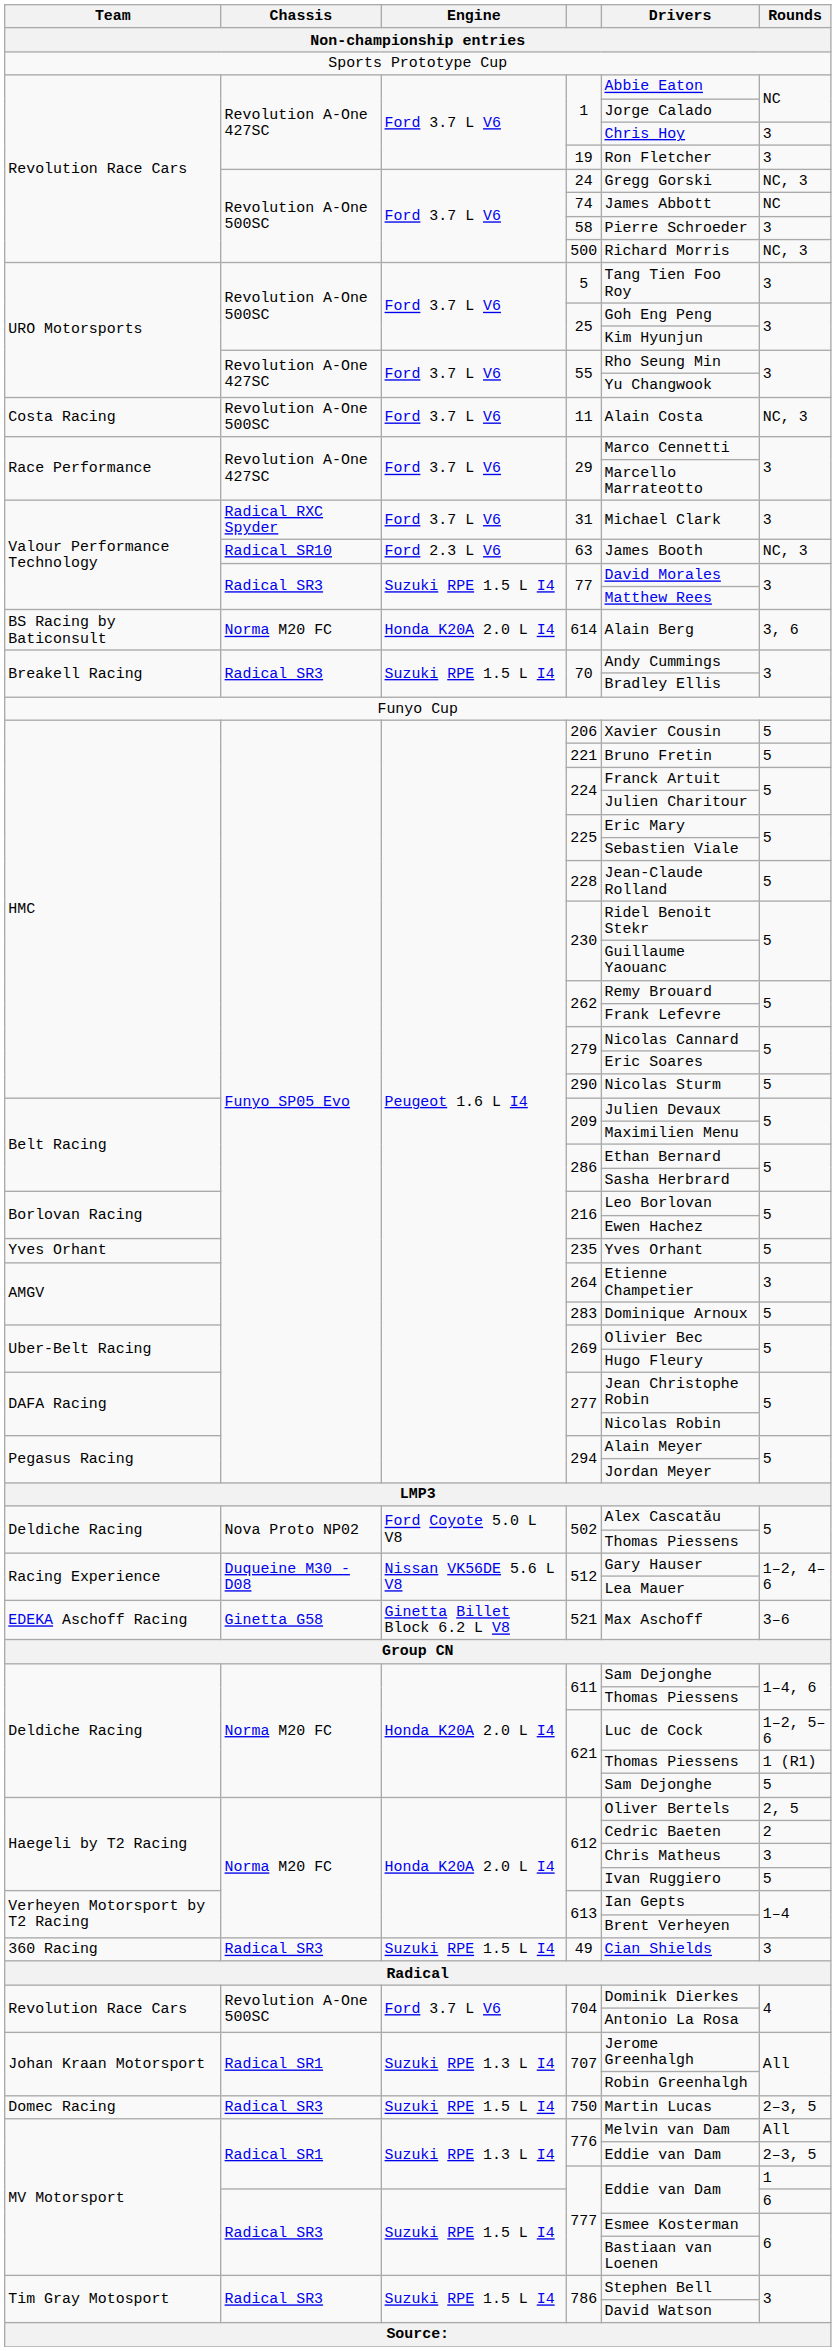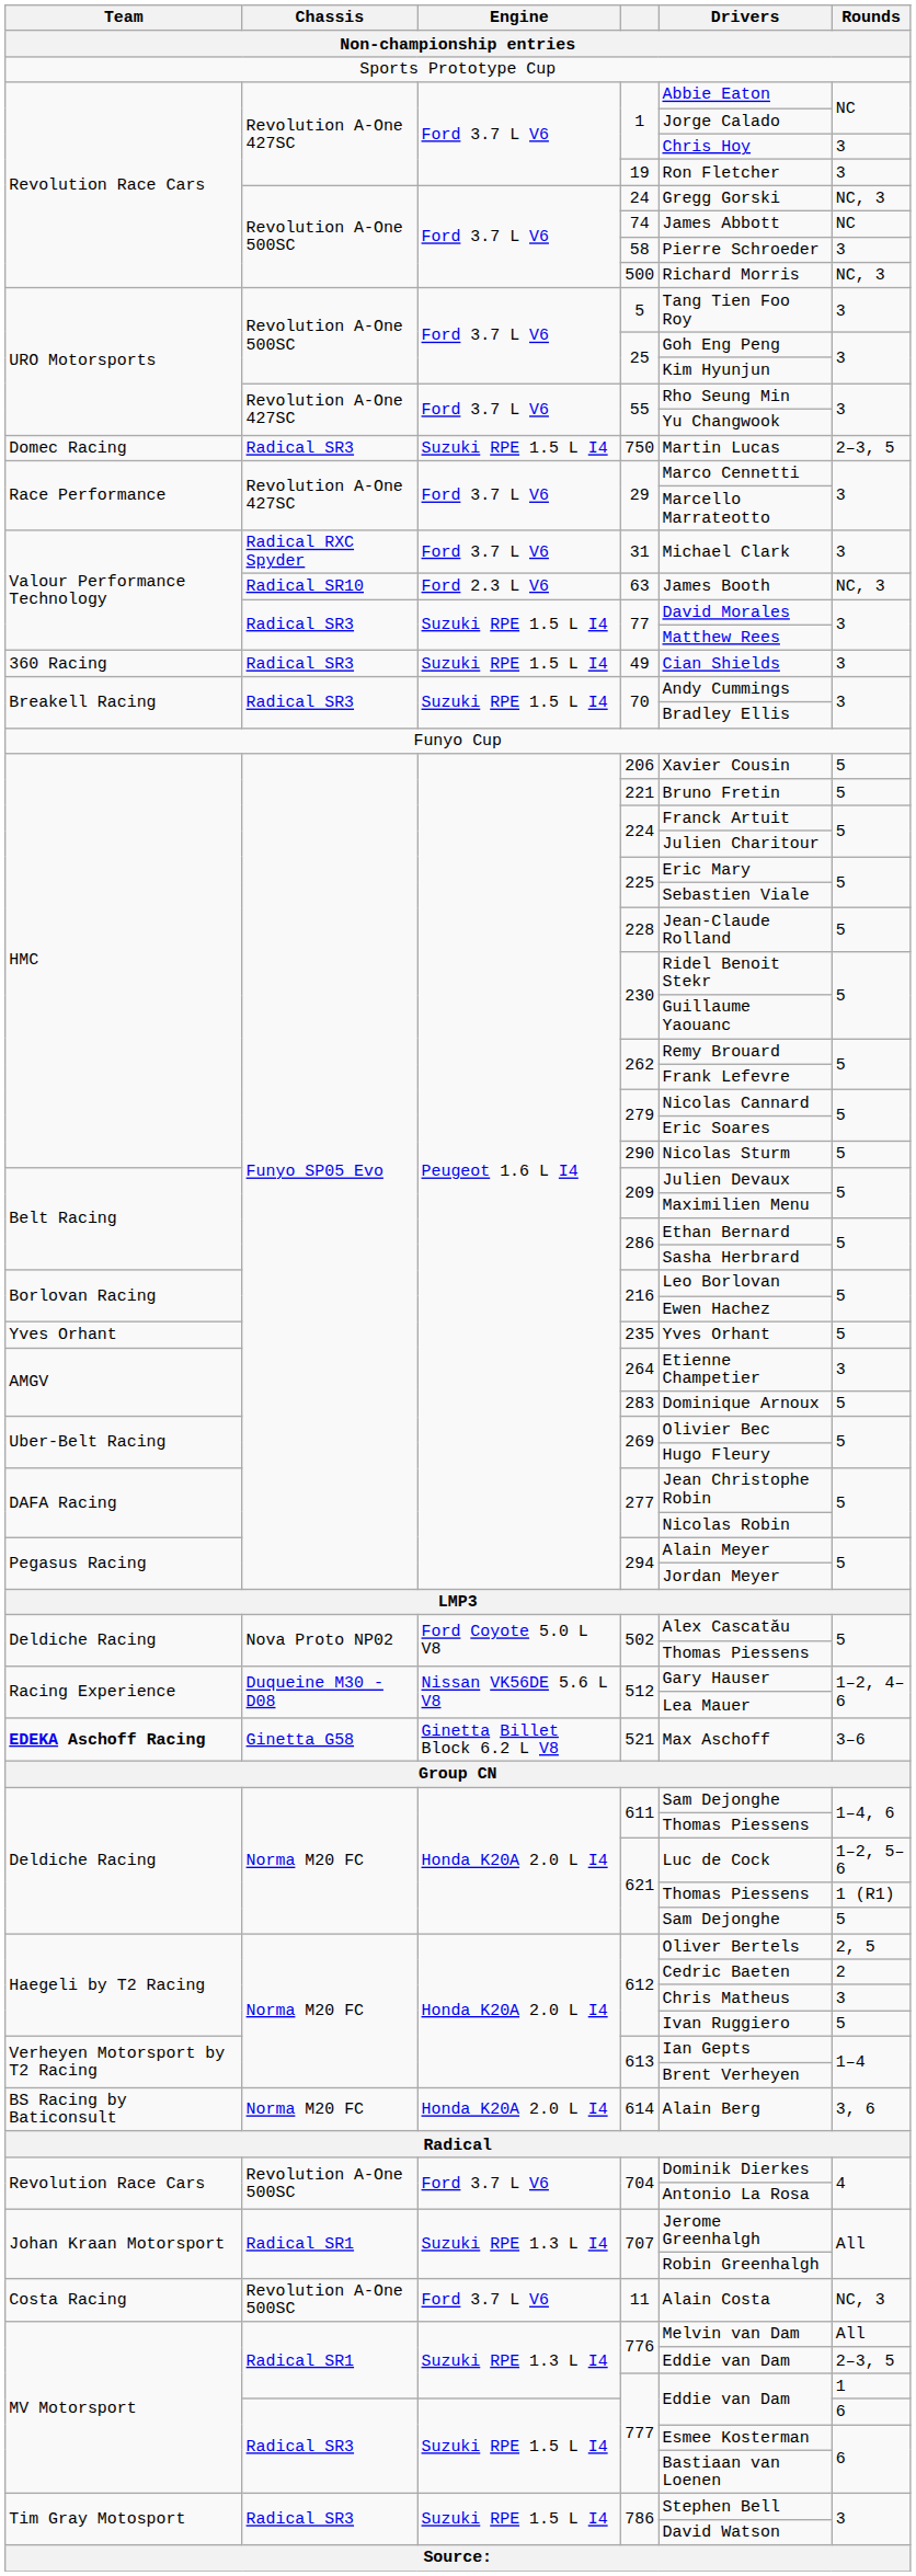rows swapped: 11 <-> 750
rows swapped: 49 <-> 614
521 | Team: normal -> bold
